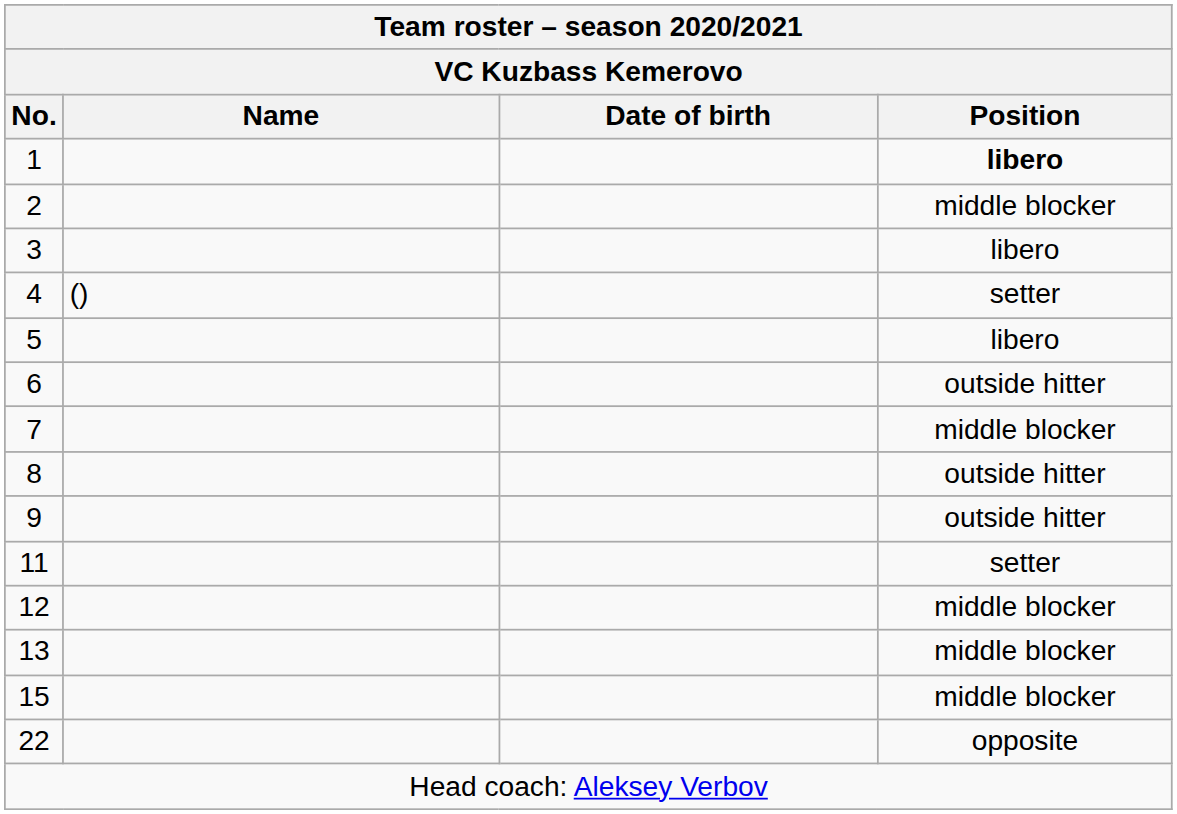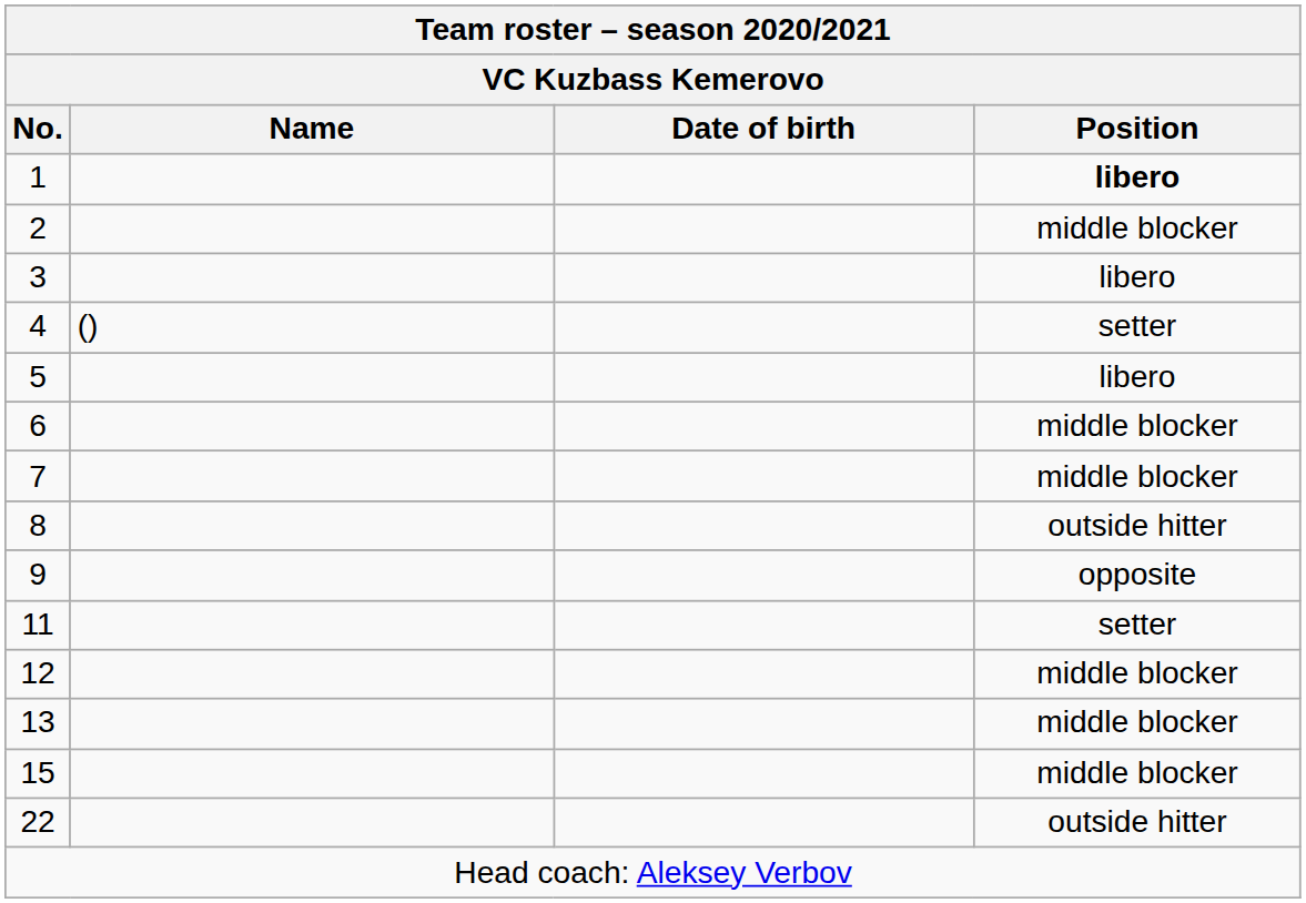6 | Position: outside hitter -> middle blocker
9 | Position: outside hitter -> opposite
22 | Position: opposite -> outside hitter
